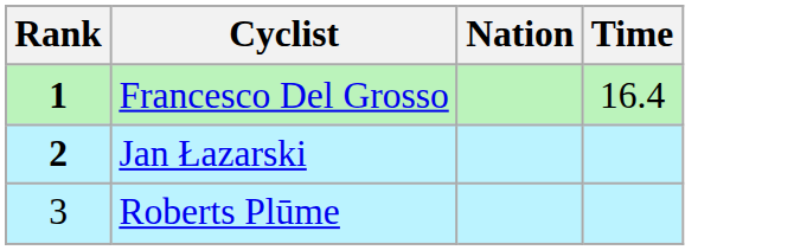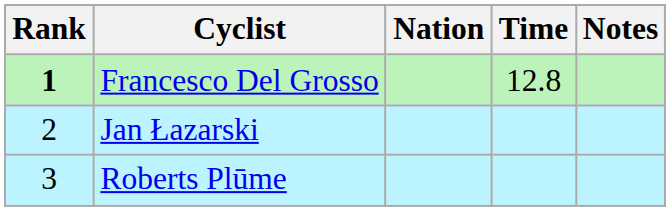+ column: Notes
Francesco Del Grosso | Time: 16.4 -> 12.8
Jan Łazarski | Rank: bold -> normal
